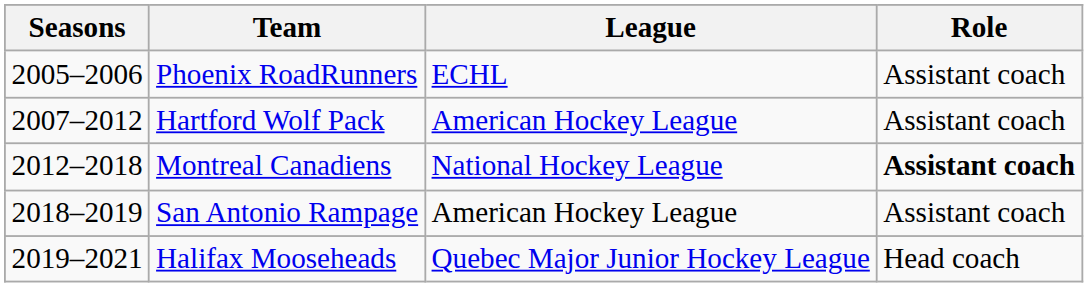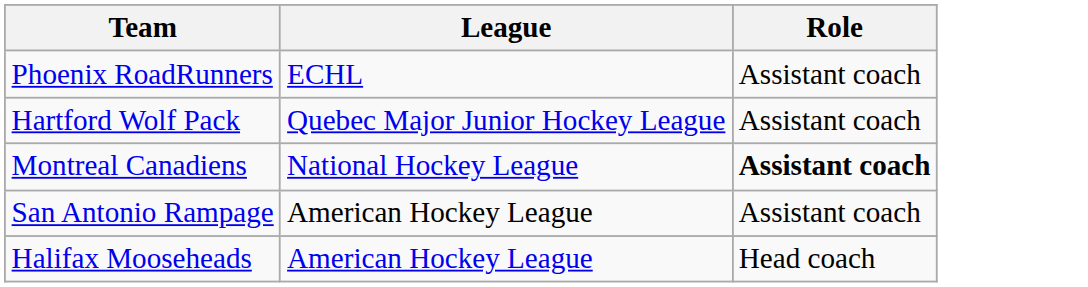- column: Seasons | 2005–2006 | 2007–2012 | 2012–2018 | 2018–2019 | 2019–2021
Hartford Wolf Pack | League: American Hockey League -> Quebec Major Junior Hockey League
Halifax Mooseheads | League: Quebec Major Junior Hockey League -> American Hockey League
